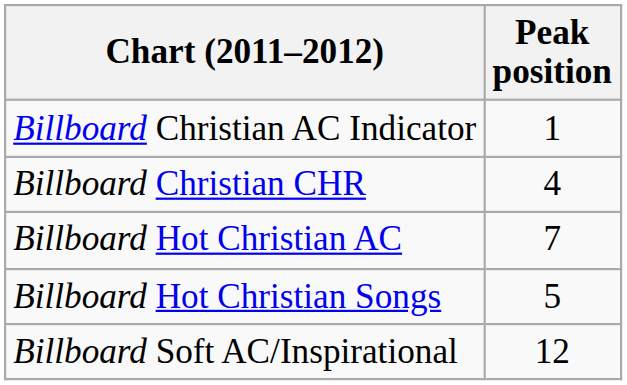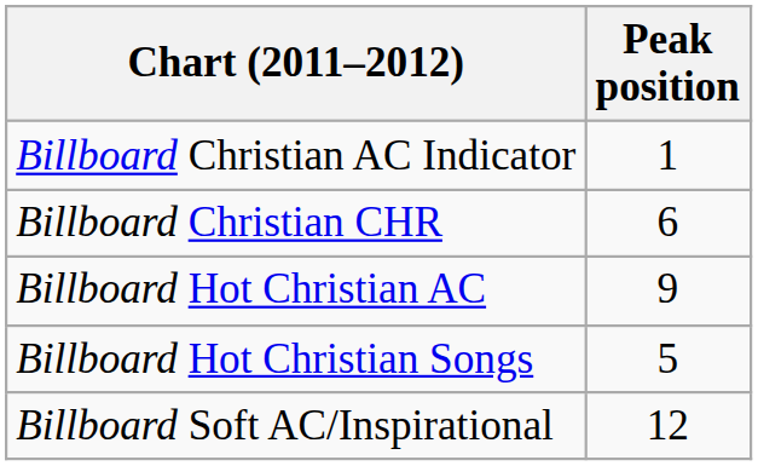Billboard Christian CHR | Peak position: 4 -> 6
Billboard Hot Christian AC | Peak position: 7 -> 9
